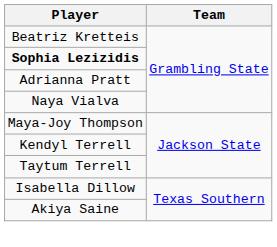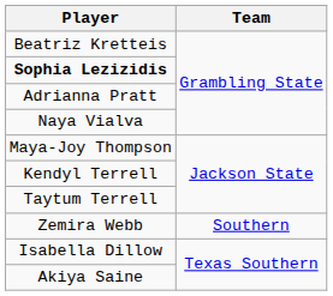+ row: Zemira Webb | Southern
